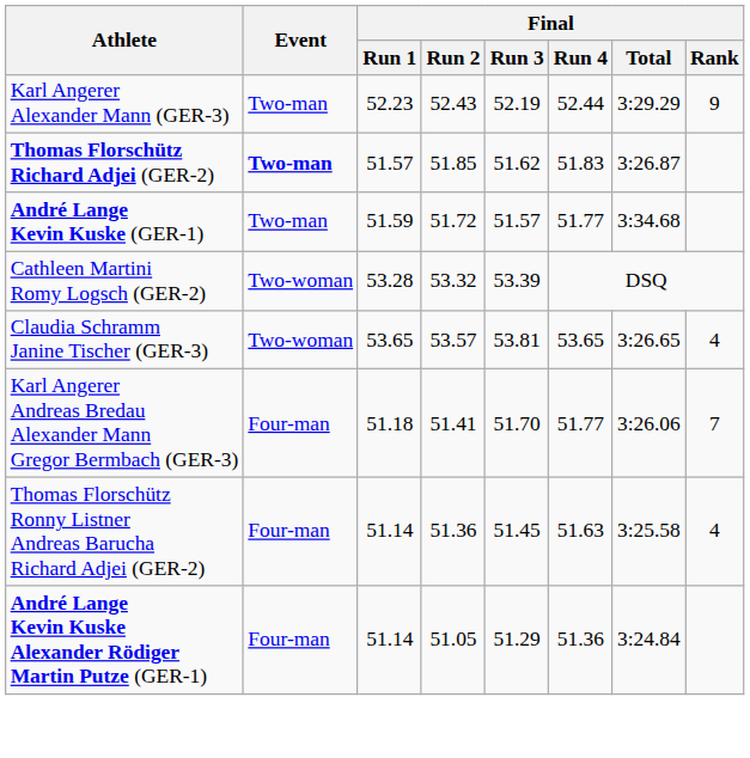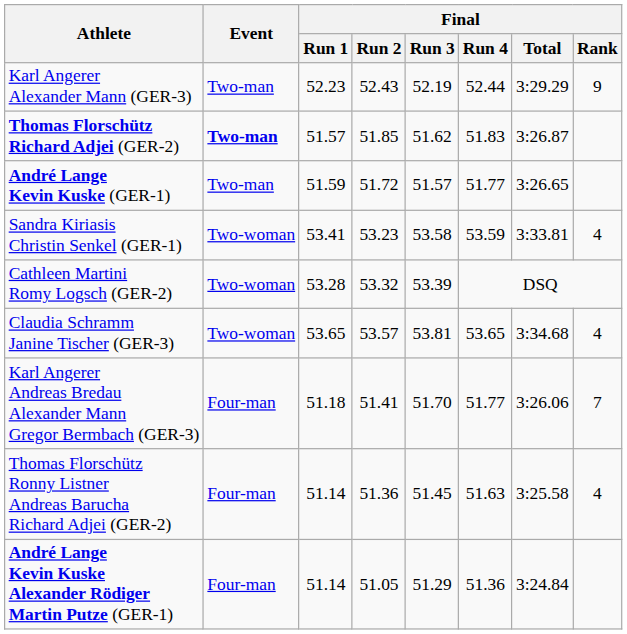André Lange Kevin Kuske (GER-1) | Final / Total: 3:34.68 -> 3:26.65
+ row: Sandra Kiriasis Christin Senkel (GER-1) | Two-woman | 53.41 | 53.23 | 53.58 | 53.59 | 3:33.81 | 4
Claudia Schramm Janine Tischer (GER-3) | Final / Total: 3:26.65 -> 3:34.68
